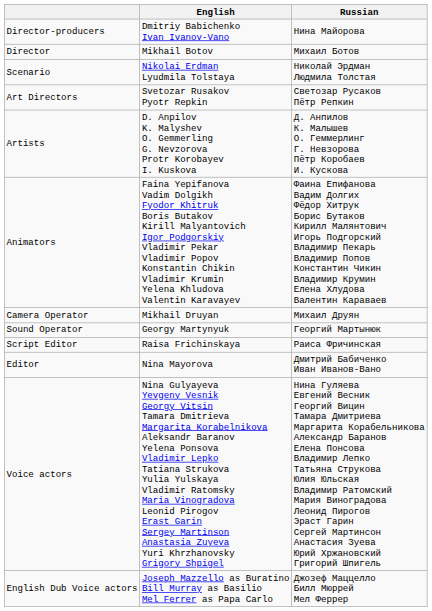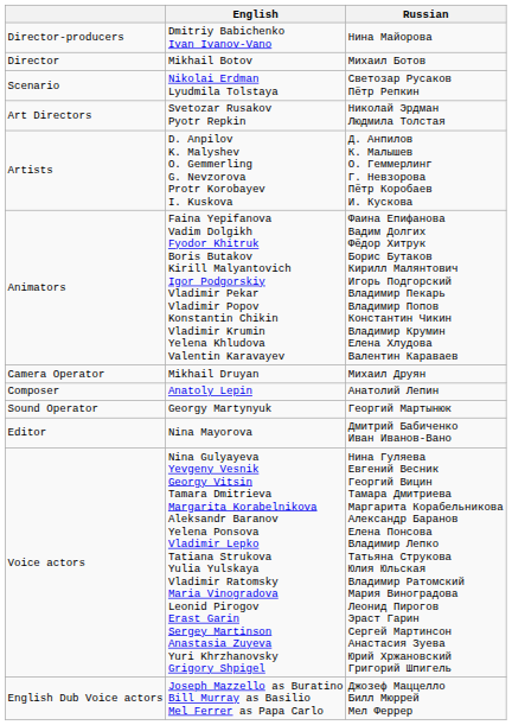Scenario | Russian: Николай Эрдман Людмила Толстая -> Светозар Русаков Пётр Репкин
Art Directors | Russian: Светозар Русаков Пётр Репкин -> Николай Эрдман Людмила Толстая
+ row: Composer | Anatoly Lepin | Анатолий Лепин
- row: Script Editor | Raisa Frichinskaya | Раиса Фричинская
